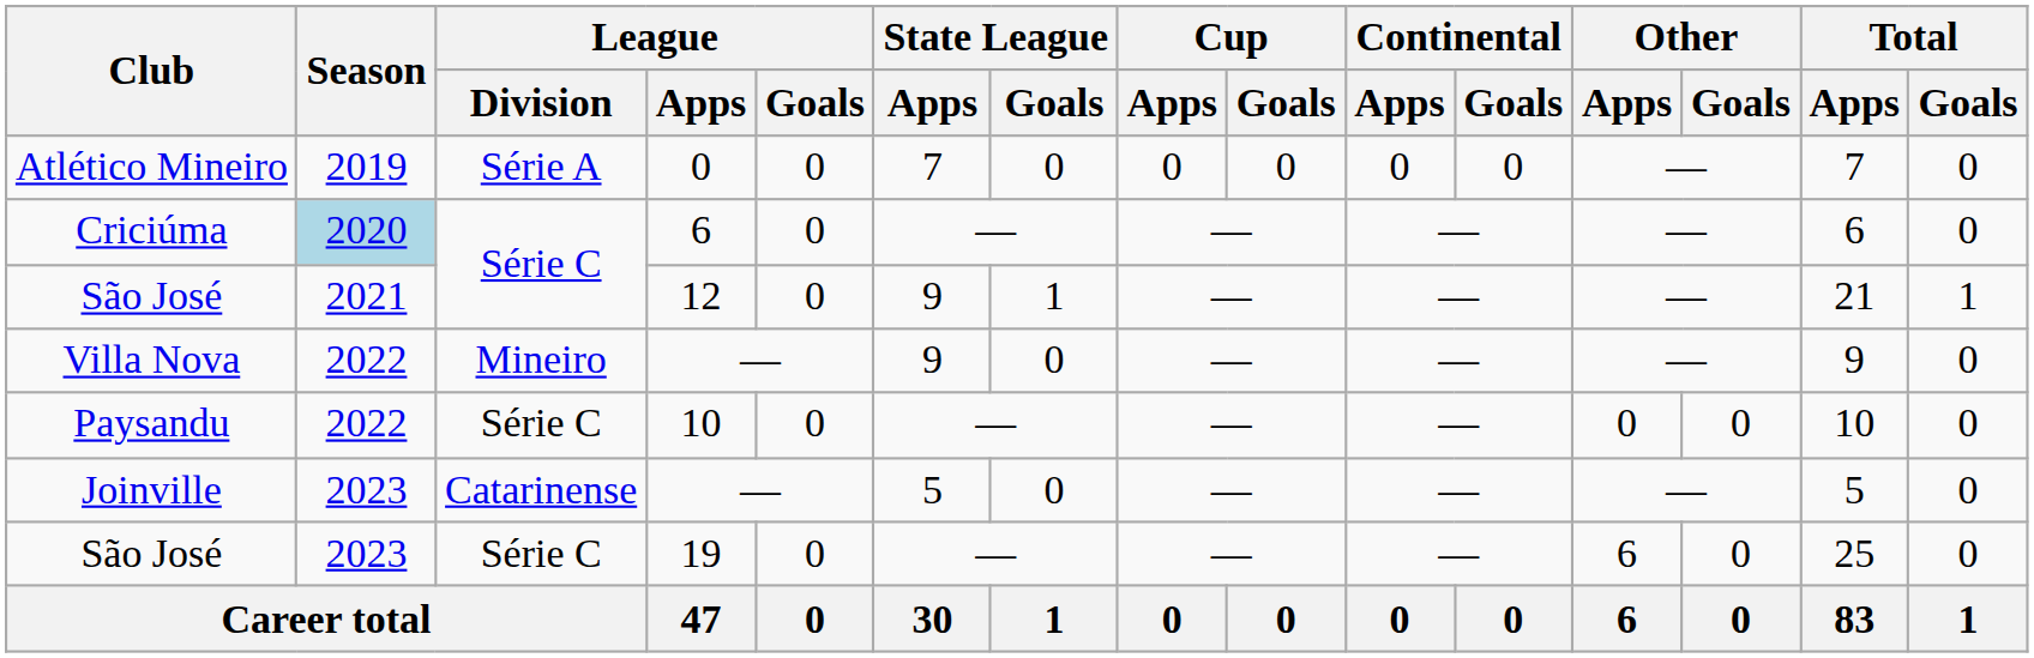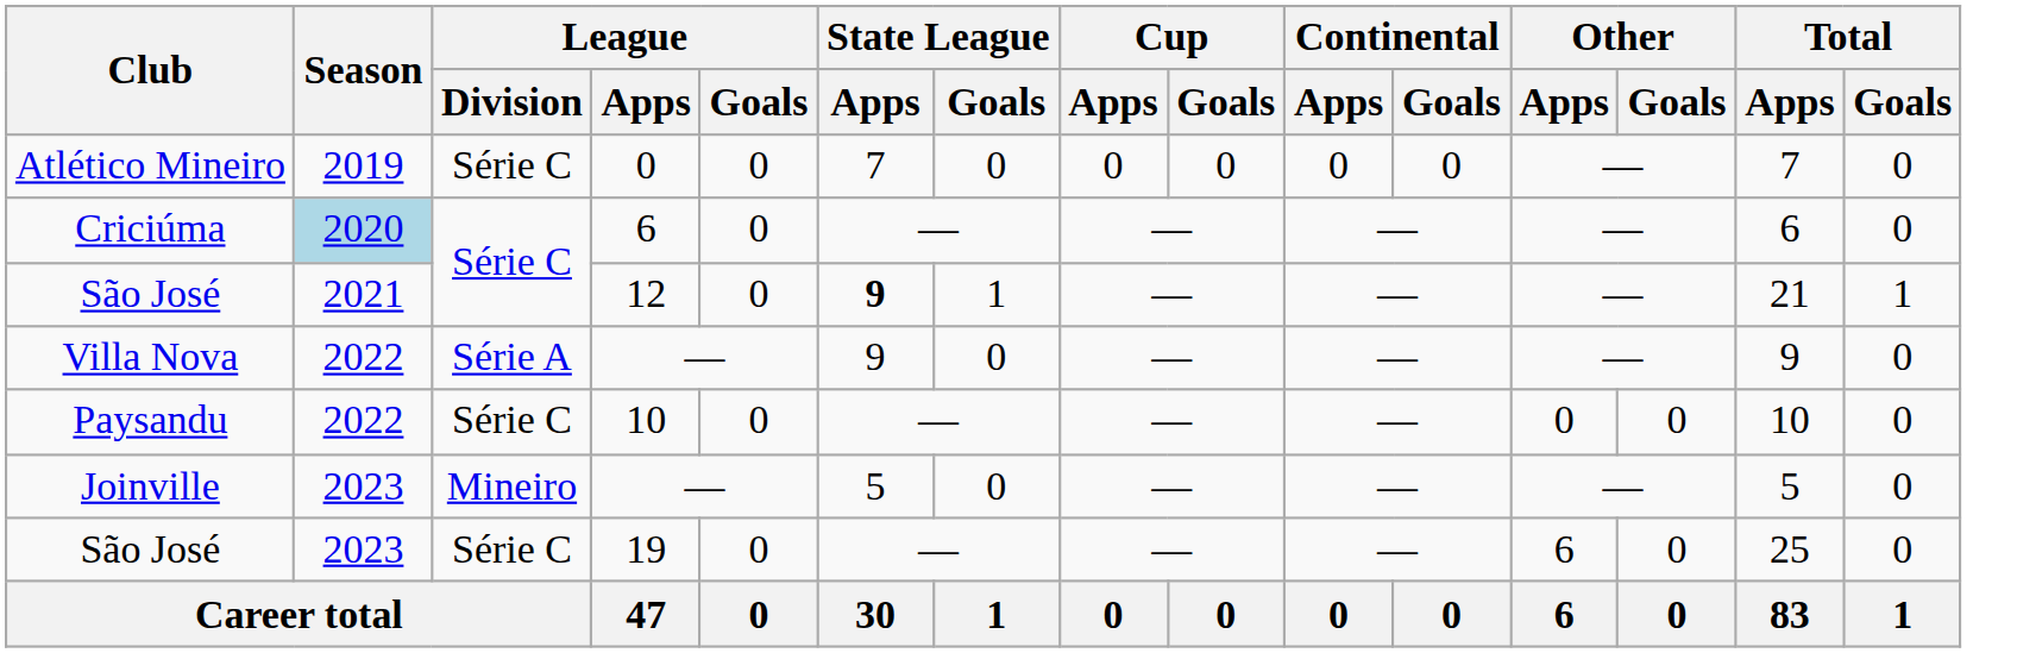Atlético Mineiro | League / Division: Série A -> Série C
São José / 12 | State League / Apps: normal -> bold
Villa Nova | League / Division: Mineiro -> Série A
Joinville | League / Division: Catarinense -> Mineiro
